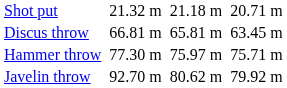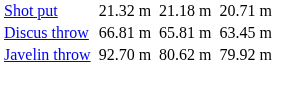- row: Hammer throw | 77.30 m | 75.97 m | 75.71 m
